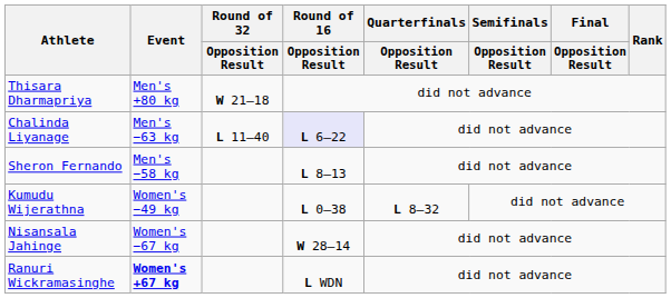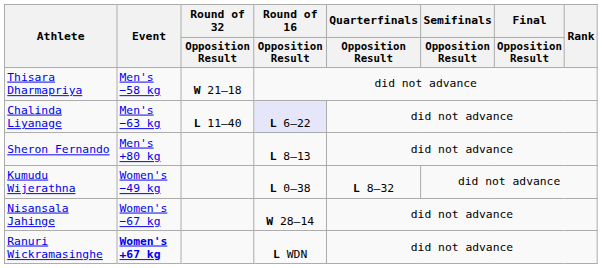Thisara Dharmapriya | Event: Men's +80 kg -> Men's −58 kg
Sheron Fernando | Event: Men's −58 kg -> Men's +80 kg
